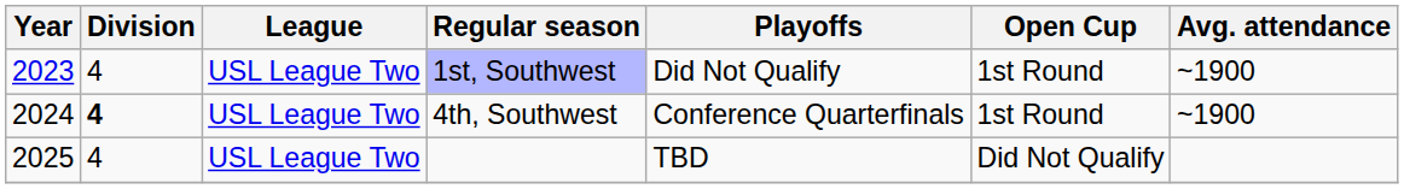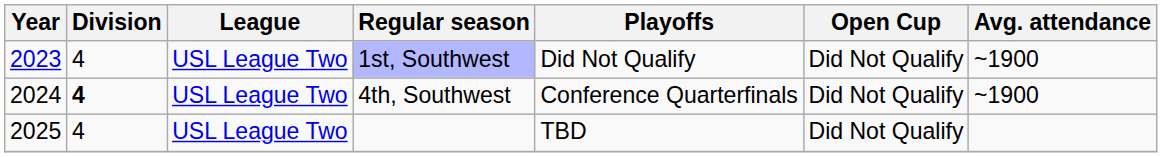1st, Southwest | Open Cup: 1st Round -> Did Not Qualify
4th, Southwest | Open Cup: 1st Round -> Did Not Qualify
